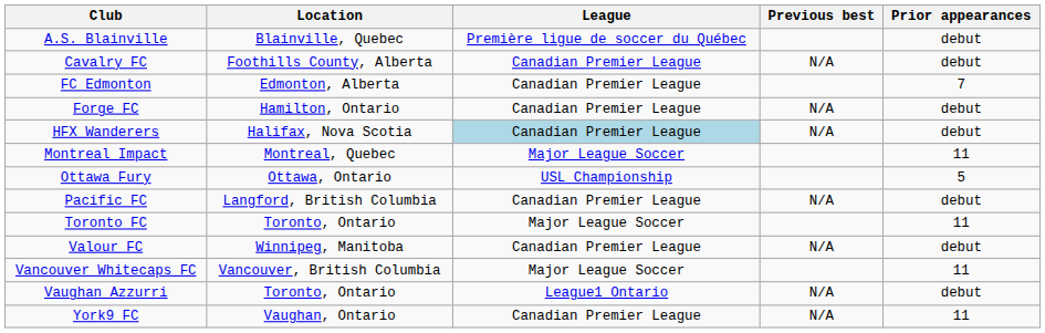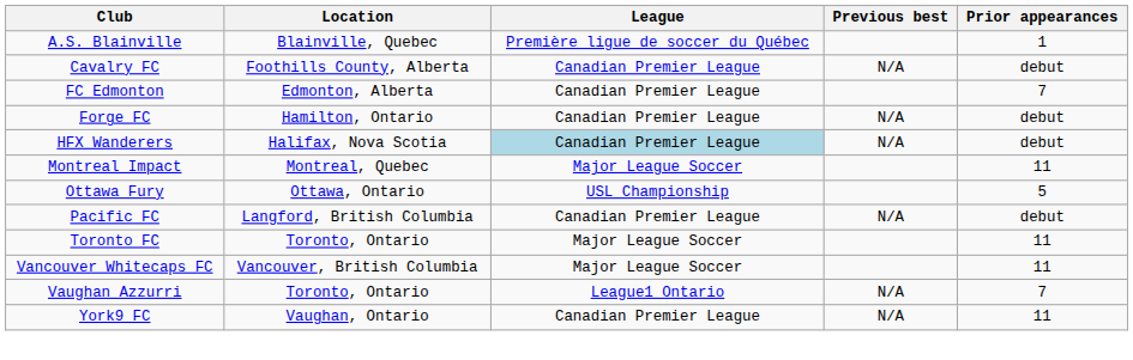A.S. Blainville | Prior appearances: debut -> 1
- row: Valour FC | Winnipeg, Manitoba | Canadian Premier League | N/A | debut
Vaughan Azzurri | Prior appearances: debut -> 7
